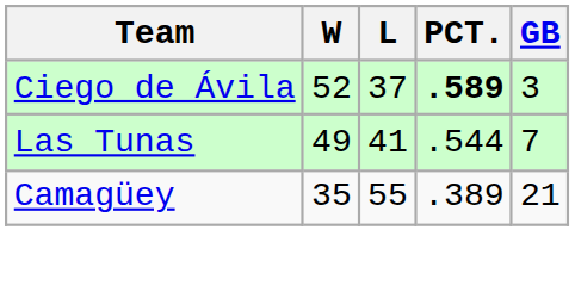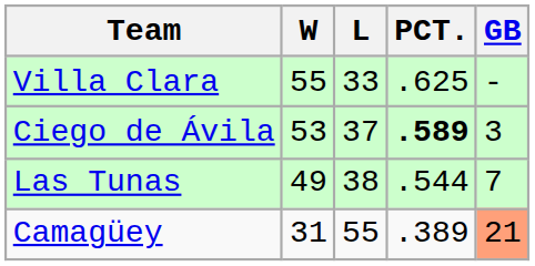+ row: Villa Clara | 55 | 33 | .625 | -
Ciego de Ávila | W: 52 -> 53
Las Tunas | L: 41 -> 38
Camagüey | W: 35 -> 31
Camagüey | GB: no background -> lightsalmon background
